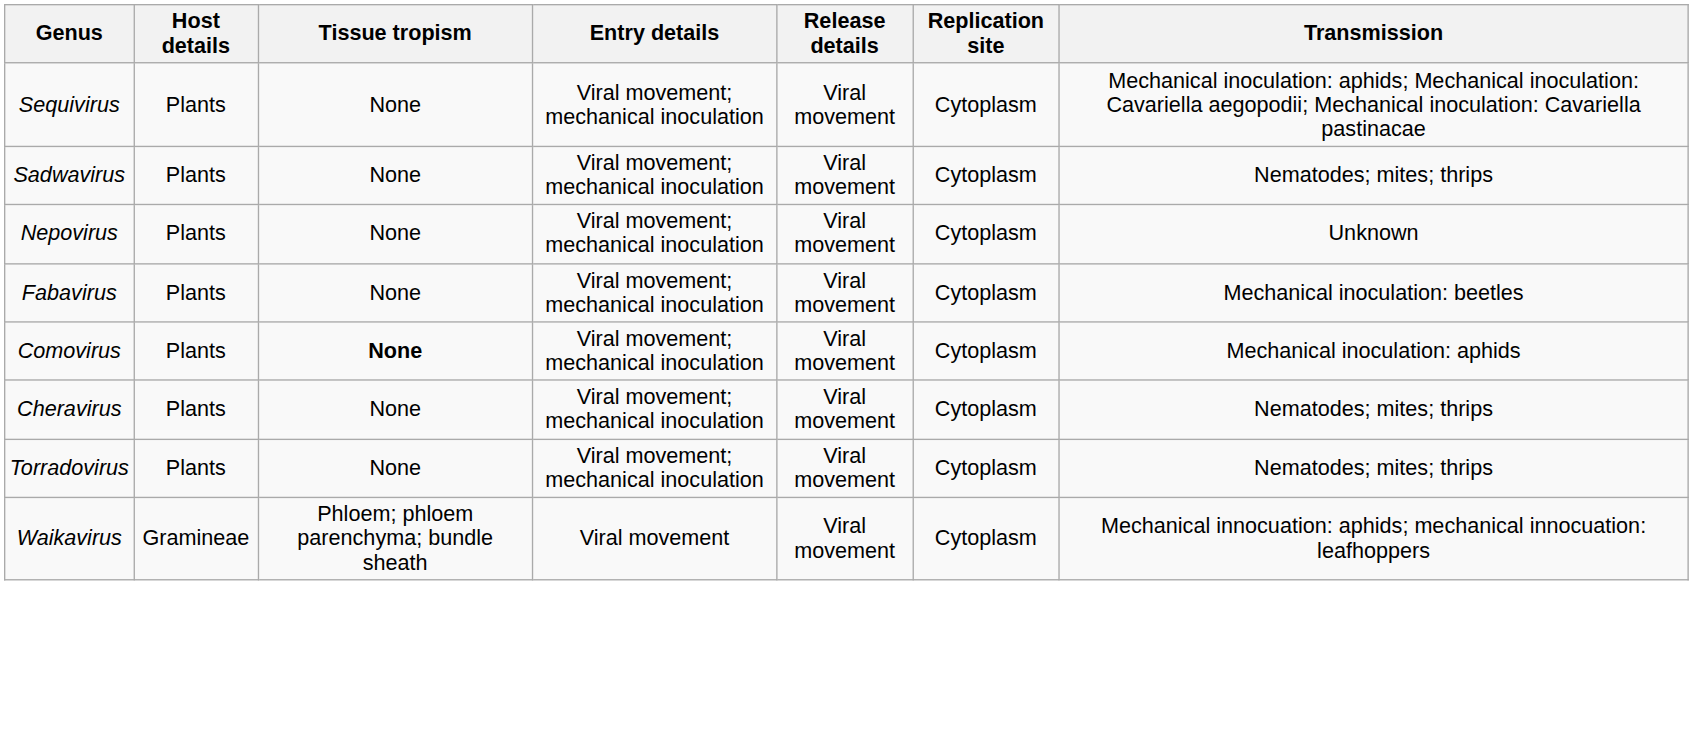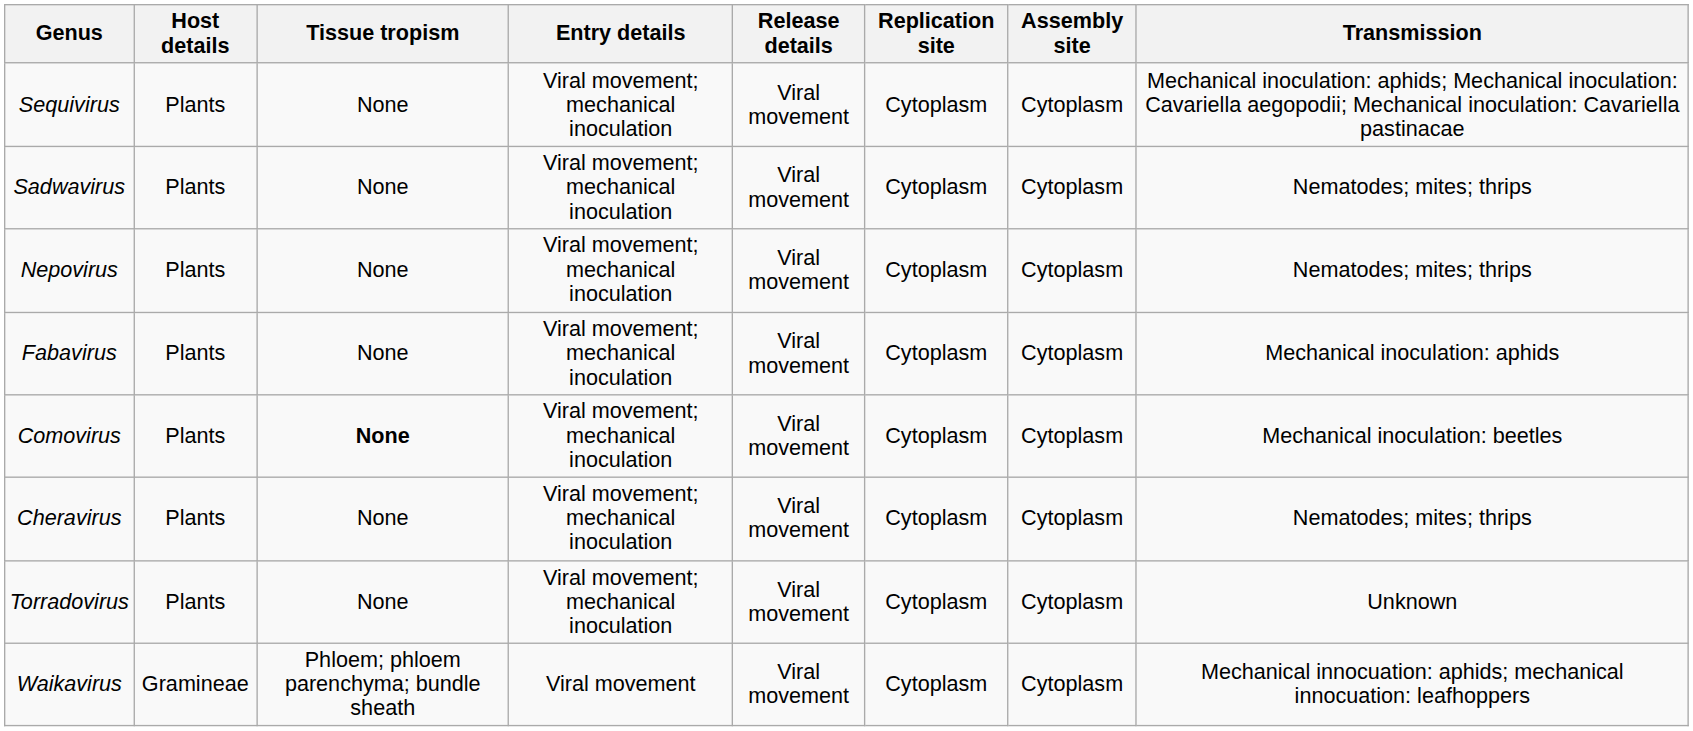+ column: Assembly site | Cytoplasm | Cytoplasm | Cytoplasm | Cytoplasm | Cytoplasm | Cytoplasm | Cytoplasm | Cytoplasm
Nepovirus | Transmission: Unknown -> Nematodes; mites; thrips
Fabavirus | Transmission: Mechanical inoculation: beetles -> Mechanical inoculation: aphids
Comovirus | Transmission: Mechanical inoculation: aphids -> Mechanical inoculation: beetles
Torradovirus | Transmission: Nematodes; mites; thrips -> Unknown
